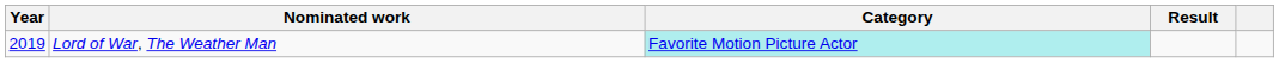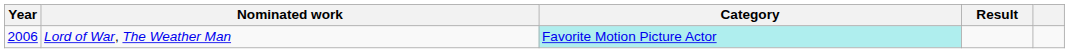Lord of War, The Weather Man | Year: 2019 -> 2006
